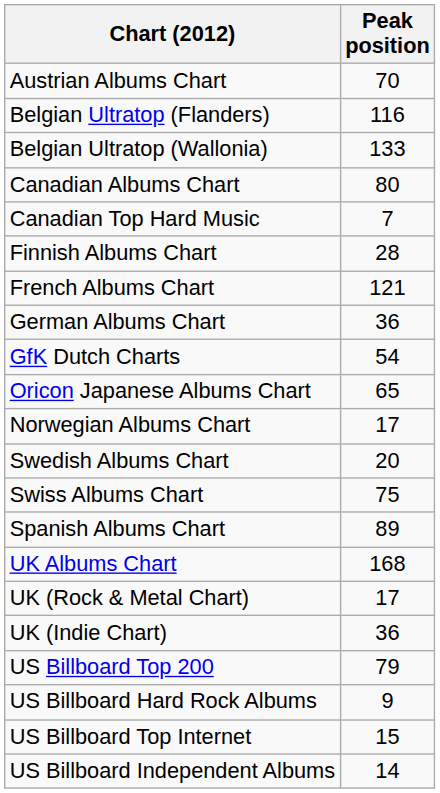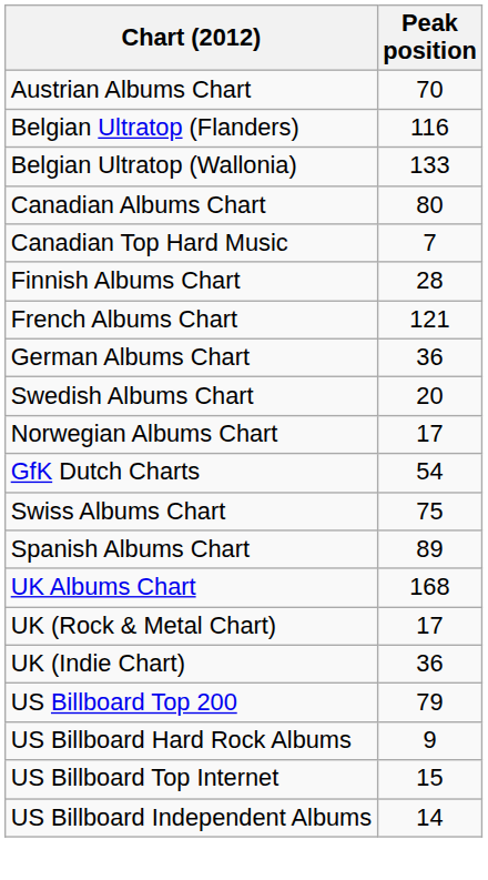rows swapped: GfK Dutch Charts <-> Swedish Albums Chart
- row: Oricon Japanese Albums Chart | 65
